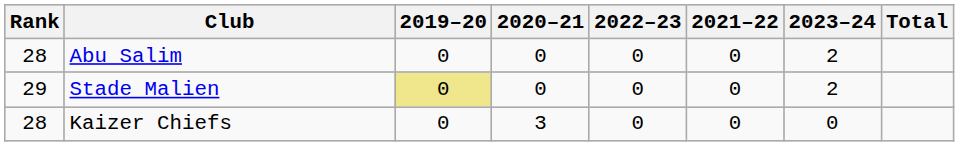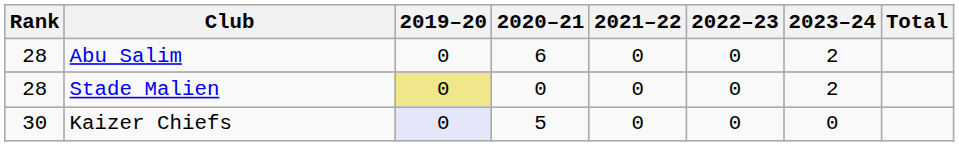columns swapped: 2021–22 <-> 2022–23
Abu Salim | 2020–21: 0 -> 6
Stade Malien | Rank: 29 -> 28
Kaizer Chiefs | Rank: 28 -> 30
Kaizer Chiefs | 2019–20: no background -> lavender background
Kaizer Chiefs | 2020–21: 3 -> 5
